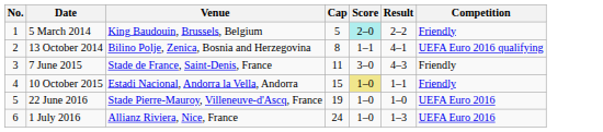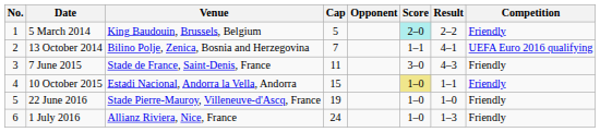+ column: Opponent
13 October 2014 | Cap: 8 -> 7
22 June 2016 | Competition: UEFA Euro 2016 -> Friendly
1 July 2016 | Competition: UEFA Euro 2016 -> Friendly
